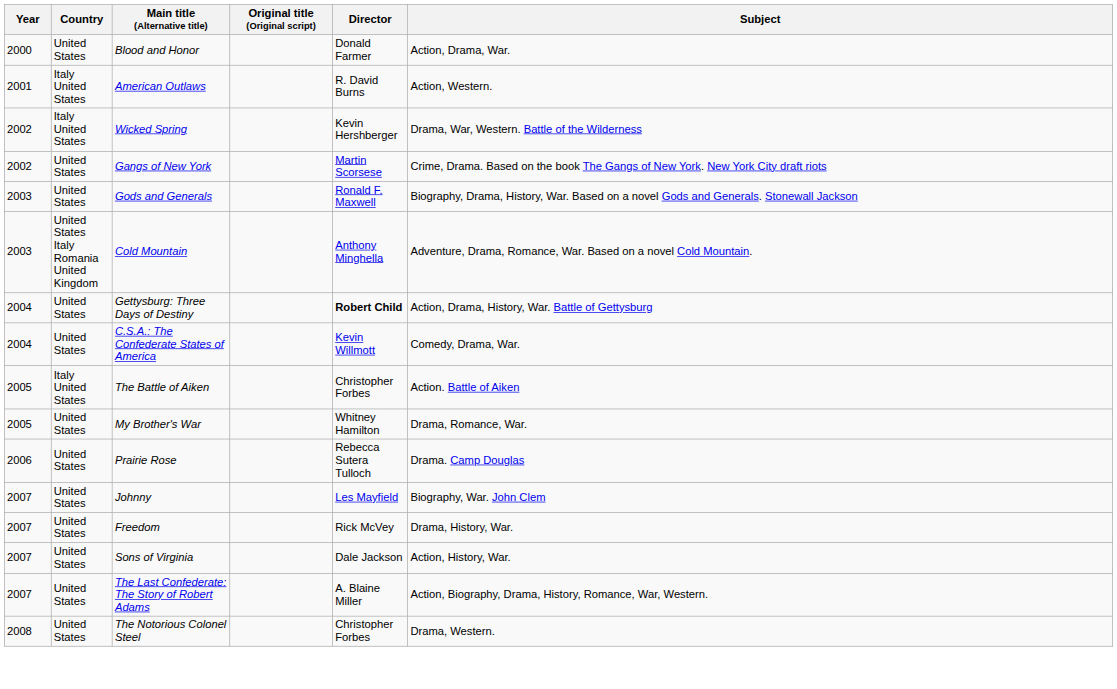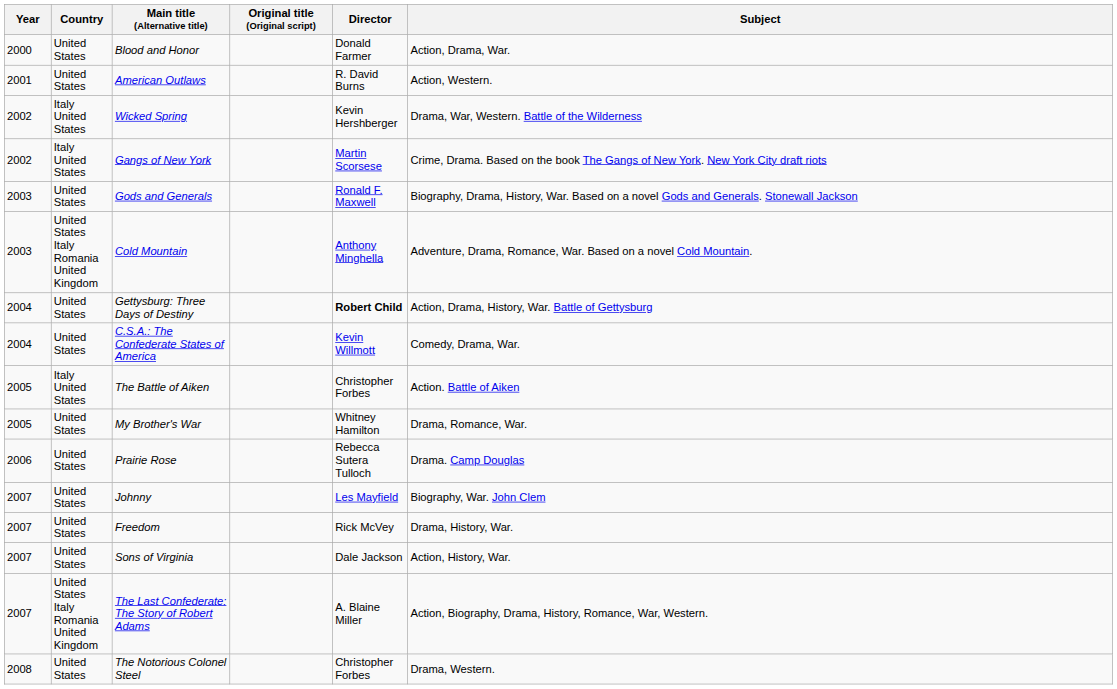American Outlaws | Country: Italy United States -> United States
Gangs of New York | Country: United States -> Italy United States
The Last Confederate: The Story of Robert Adams | Country: United States -> United States Italy Romania United Kingdom
